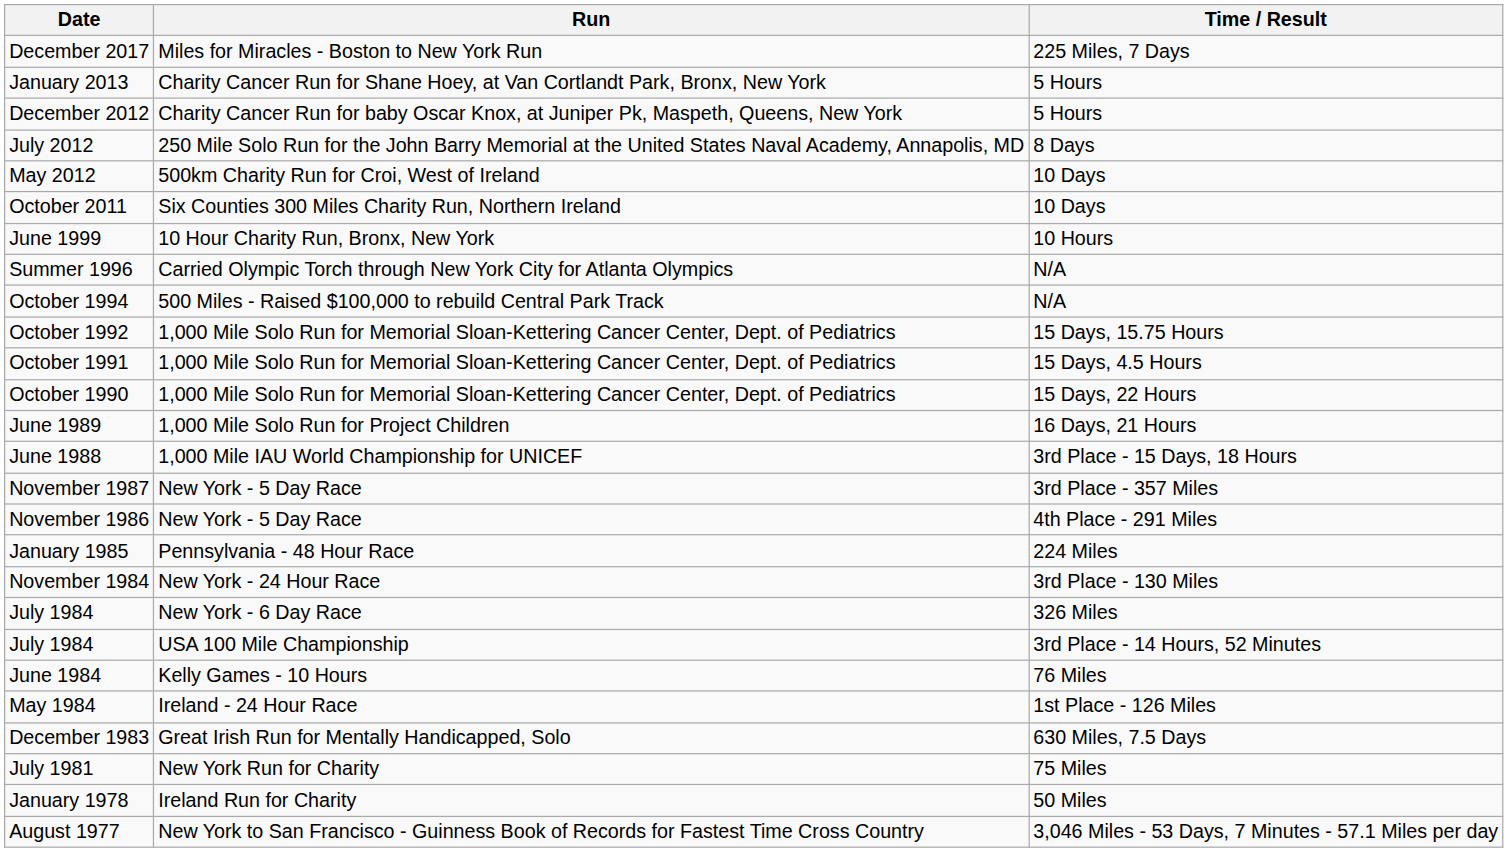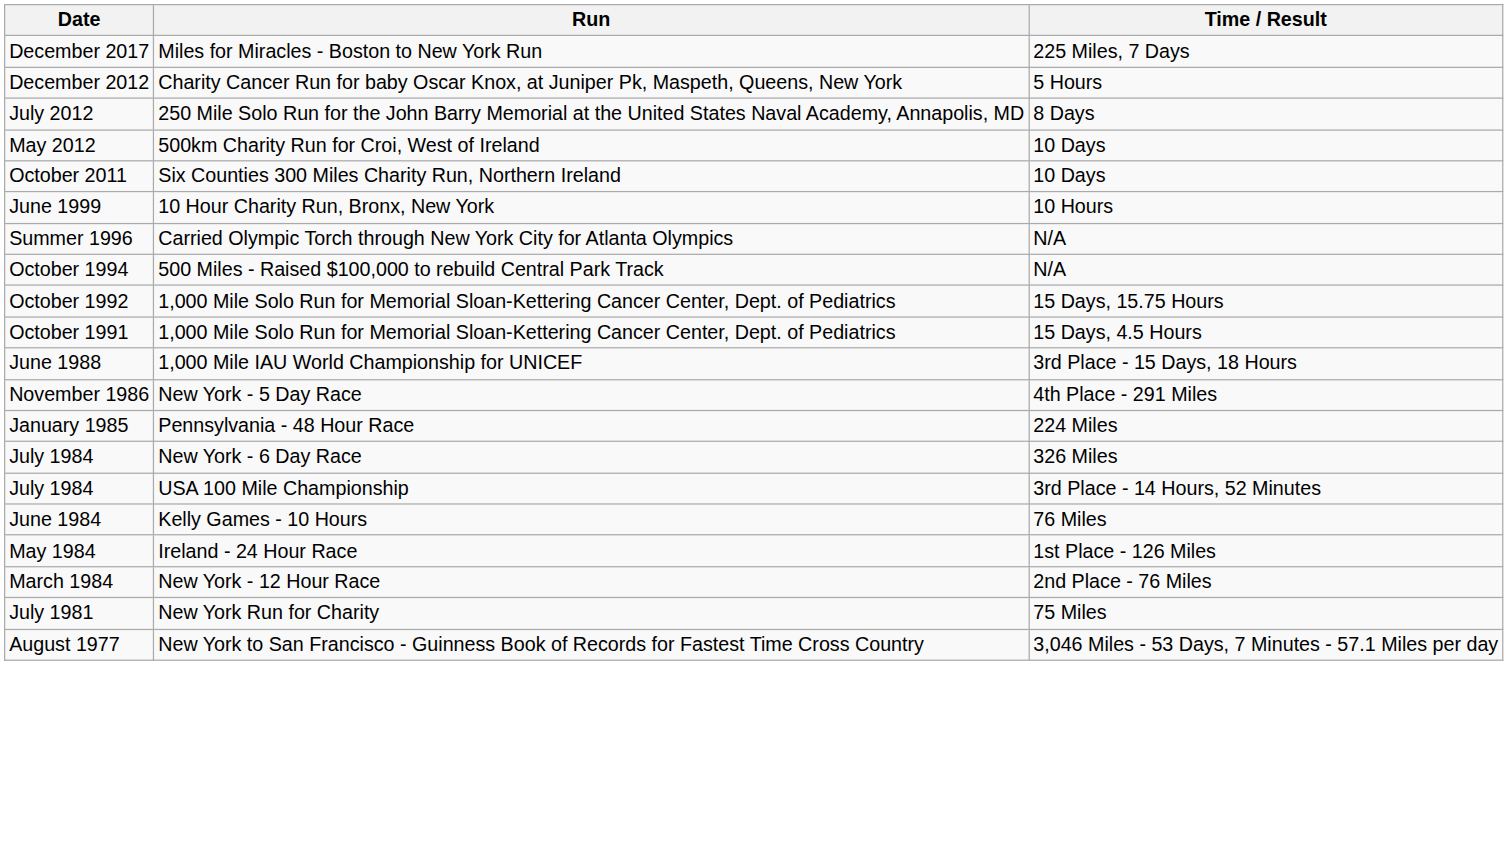- row: January 2013 | Charity Cancer Run for Shane Hoey, at Van Cortlandt Park, Bronx, New York | 5 Hours
- row: October 1990 | 1,000 Mile Solo Run for Memorial Sloan-Kettering Cancer Center, Dept. of Pediatrics | 15 Days, 22 Hours
- row: June 1989 | 1,000 Mile Solo Run for Project Children | 16 Days, 21 Hours
- row: November 1987 | New York - 5 Day Race | 3rd Place - 357 Miles
- row: November 1984 | New York - 24 Hour Race | 3rd Place - 130 Miles
+ row: March 1984 | New York - 12 Hour Race | 2nd Place - 76 Miles
- row: December 1983 | Great Irish Run for Mentally Handicapped, Solo | 630 Miles, 7.5 Days
- row: January 1978 | Ireland Run for Charity | 50 Miles
